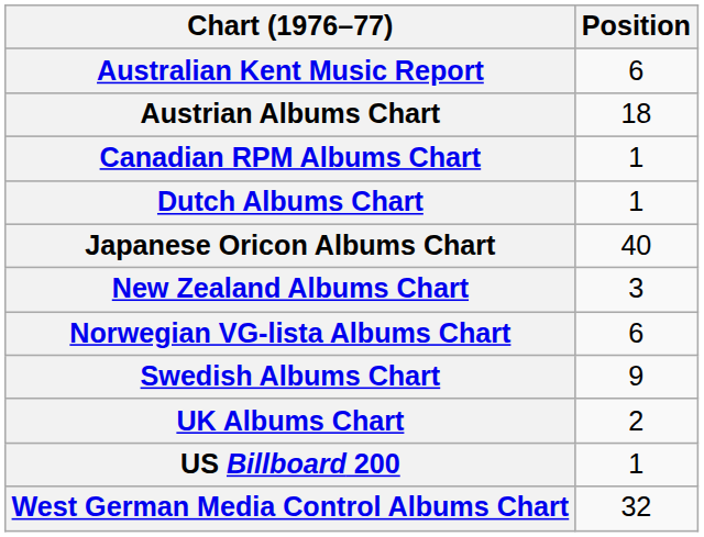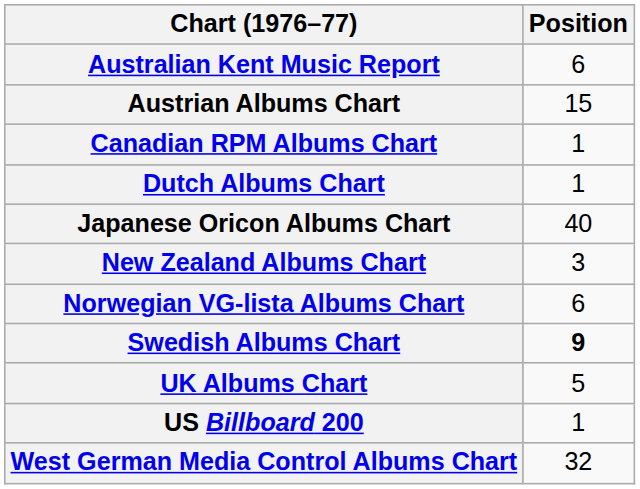Austrian Albums Chart | Position: 18 -> 15
Swedish Albums Chart | Position: normal -> bold
UK Albums Chart | Position: 2 -> 5
